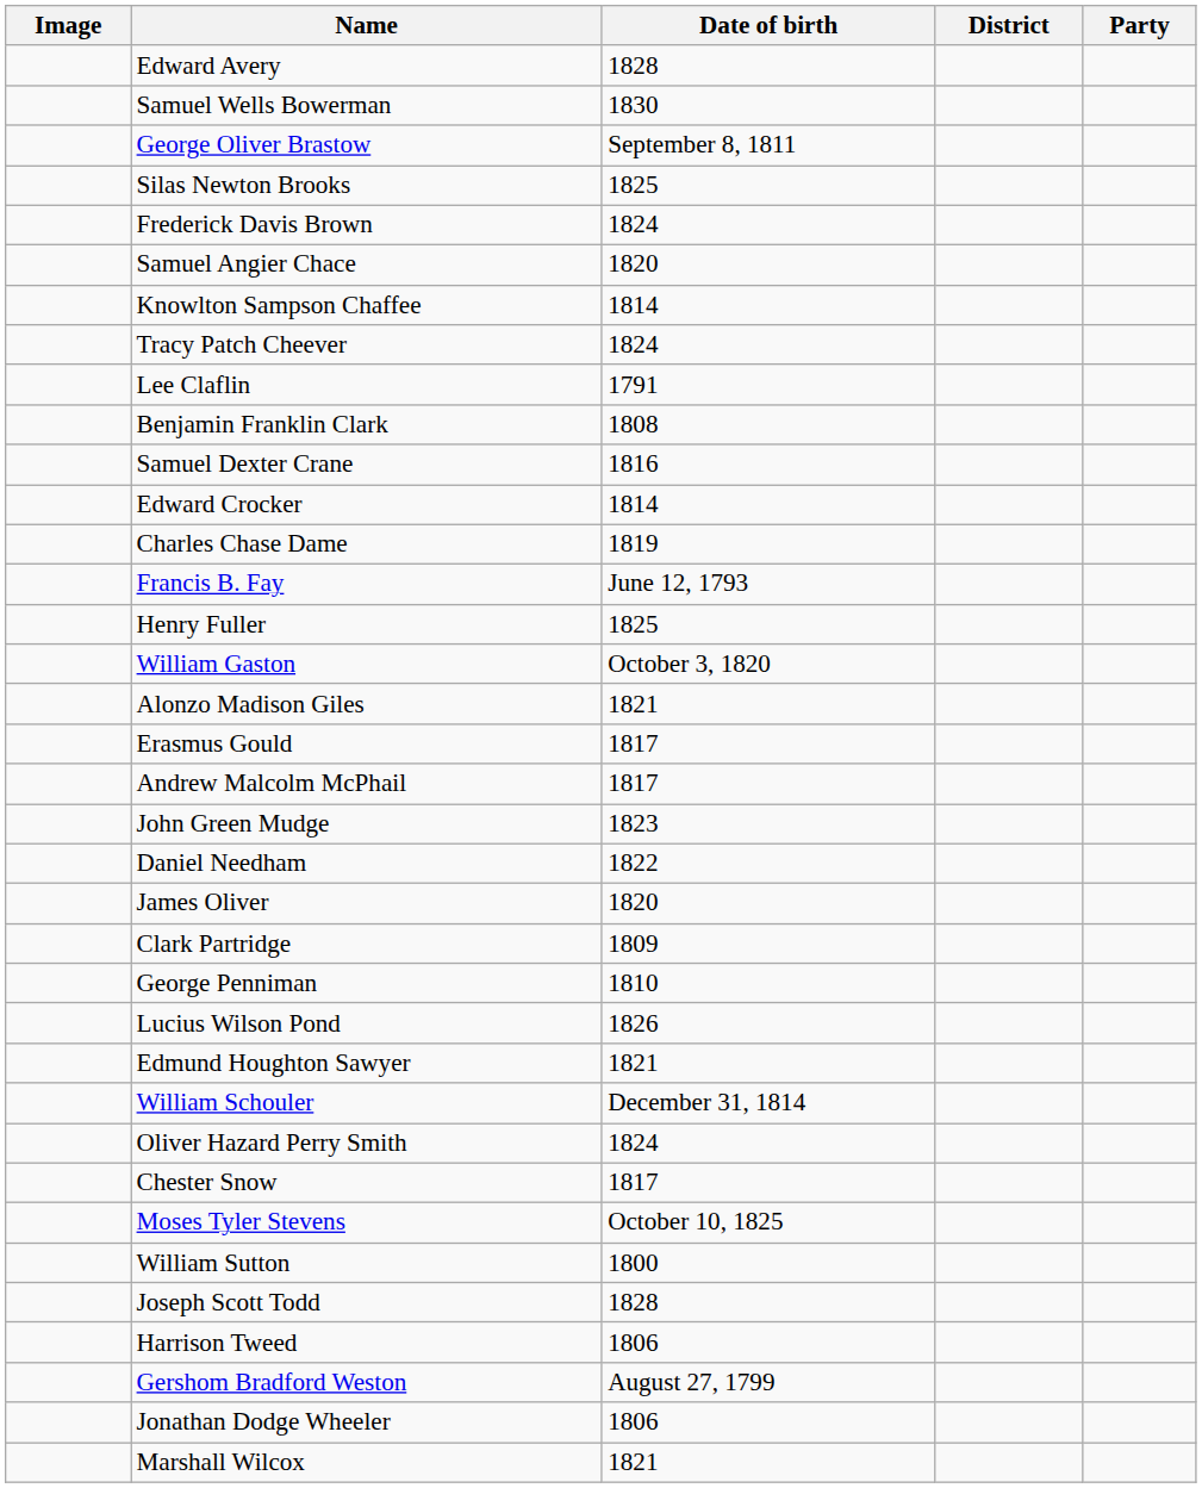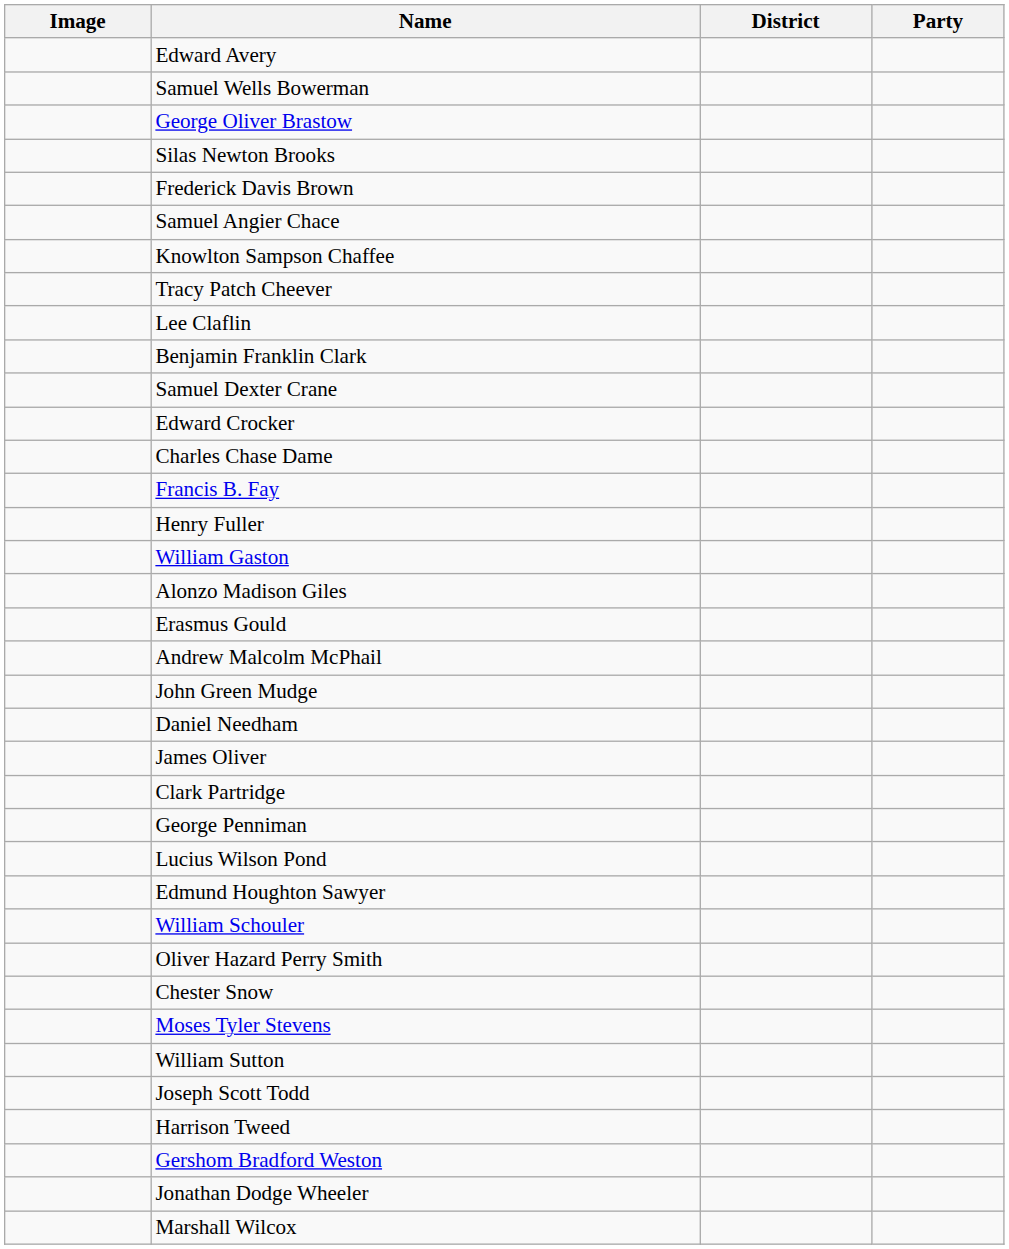- column: Date of birth | 1828 | 1830 | September 8, 1811 | 1825 | 1824 | 1820 | 1814 | 1824 | 1791 | 1808 | 1816 | 1814 | 1819 | June 12, 1793 | 1825 | October 3, 1820 | 1821 | 1817 | 1817 | 1823 | 1822 | 1820 | 1809 | 1810 | 1826 | 1821 | December 31, 1814 | 1824 | 1817 | October 10, 1825 | 1800 | 1828 | 1806 | August 27, 1799 | 1806 | 1821
